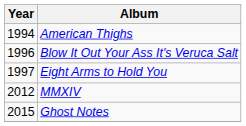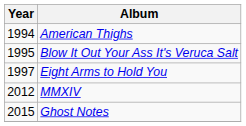Blow It Out Your Ass It's Veruca Salt | Year: 1996 -> 1995
